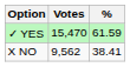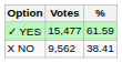✓ YES | Votes: 15,470 -> 15,477
